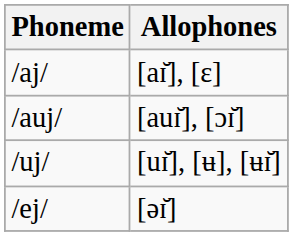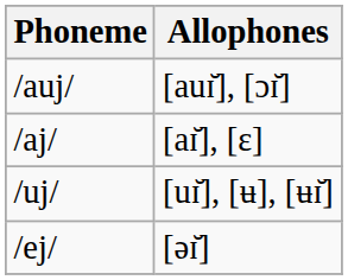rows swapped: /aj/ <-> /auj/
